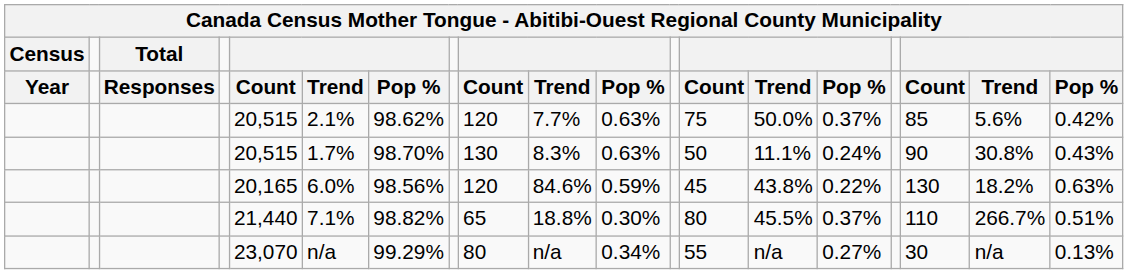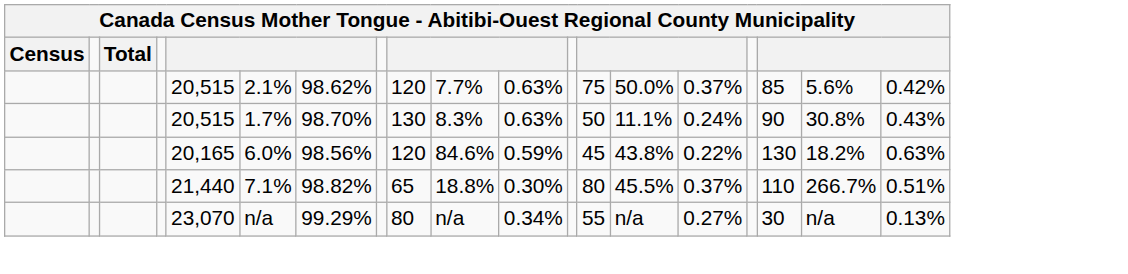- row: Year | Responses | Count | Trend | Pop % | Count | Trend | Pop % | Count | Trend | Pop % | Count | Trend | Pop %
